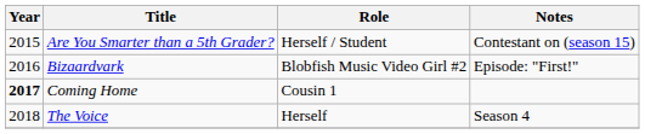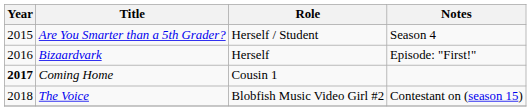Are You Smarter than a 5th Grader? | Notes: Contestant on (season 15) -> Season 4
Bizaardvark | Role: Blobfish Music Video Girl #2 -> Herself
The Voice | Role: Herself -> Blobfish Music Video Girl #2
The Voice | Notes: Season 4 -> Contestant on (season 15)
